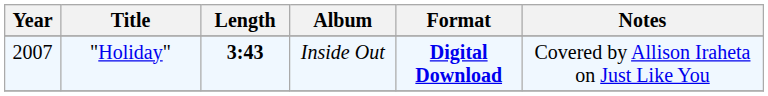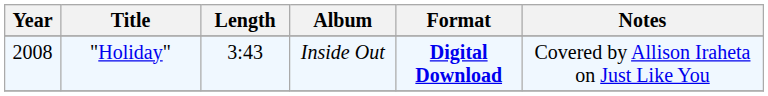"Holiday" | Year: 2007 -> 2008
"Holiday" | Length: bold -> normal
